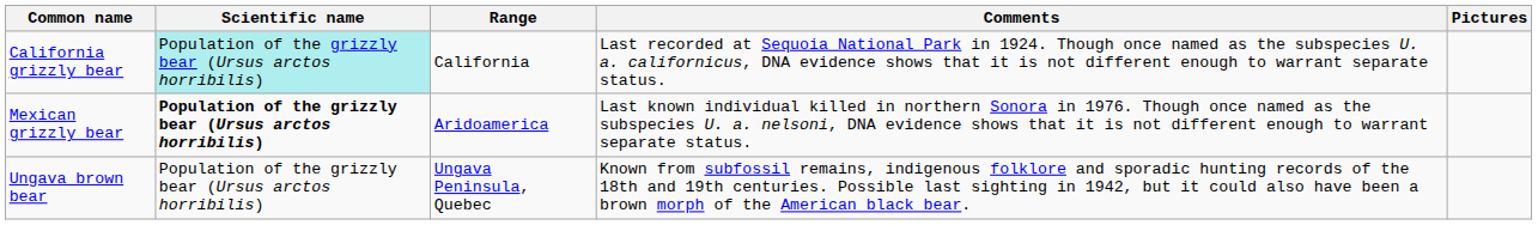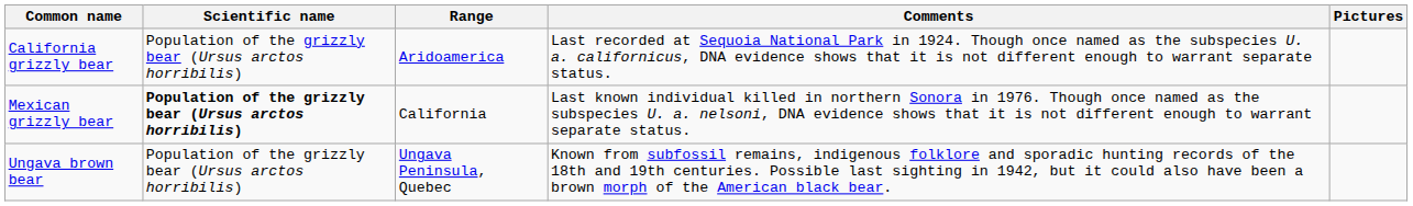California grizzly bear | Scientific name: paleturquoise background -> no background
California grizzly bear | Range: California -> Aridoamerica
Mexican grizzly bear | Range: Aridoamerica -> California
